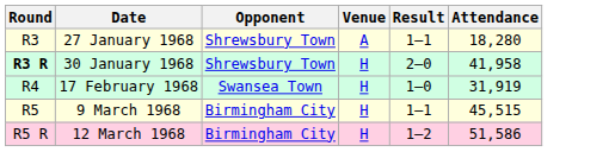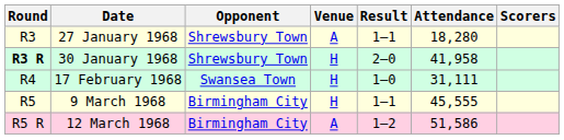+ column: Scorers
17 February 1968 | Attendance: 31,919 -> 31,111
9 March 1968 | Attendance: 45,515 -> 45,555
12 March 1968 | Venue: H -> A
